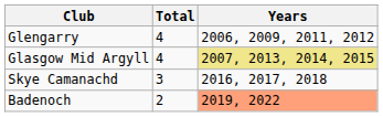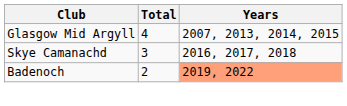- row: Glengarry | 4 | 2006, 2009, 2011, 2012
Glasgow Mid Argyll | Years: khaki background -> no background
